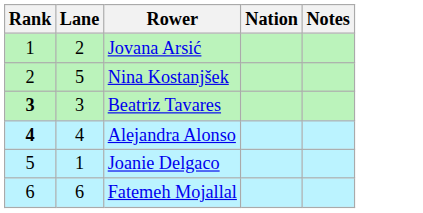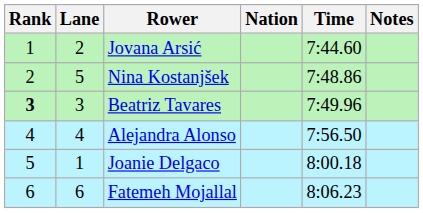+ column: Time | 7:44.60 | 7:48.86 | 7:49.96 | 7:56.50 | 8:00.18 | 8:06.23
Alejandra Alonso | Rank: bold -> normal
